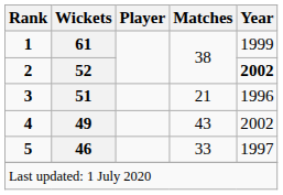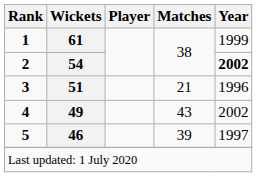2 | Wickets: 52 -> 54
5 | Matches: 33 -> 39
